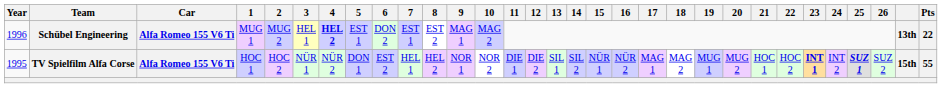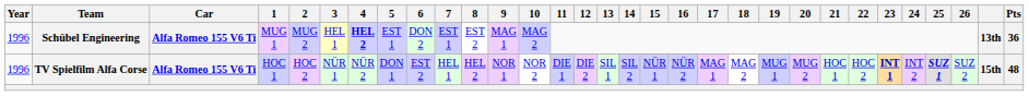Schübel Engineering | Pts: 22 -> 36
TV Spielfilm Alfa Corse | Year: 1995 -> 1996
TV Spielfilm Alfa Corse | Pts: 55 -> 48
